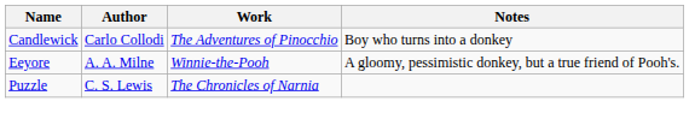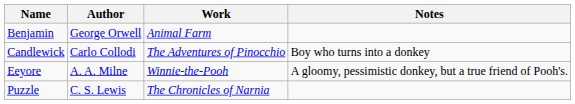+ row: Benjamin | George Orwell | Animal Farm
